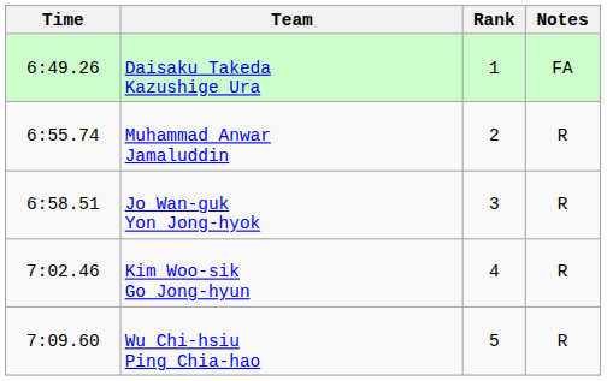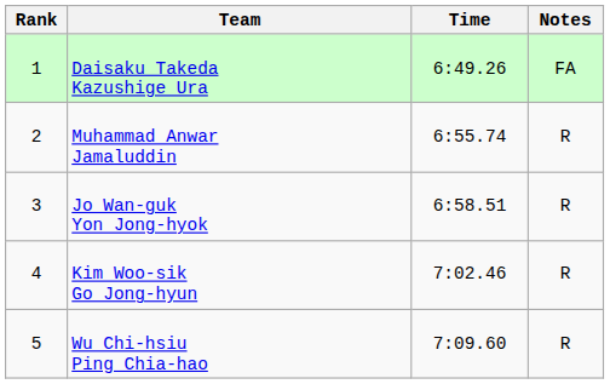columns swapped: Rank <-> Time
